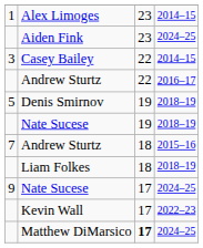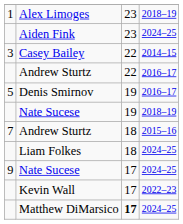Alex Limoges | column 4: 2014–15 -> 2018–19
Denis Smirnov | column 4: 2018–19 -> 2016–17
Liam Folkes | column 4: 2018–19 -> 2024–25
